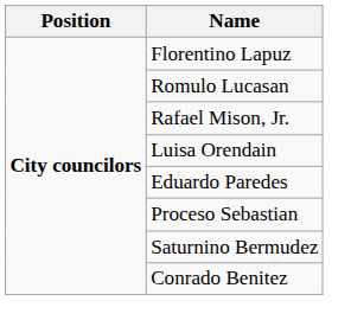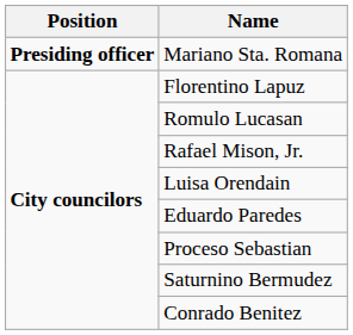+ row: Presiding officer | Mariano Sta. Romana
